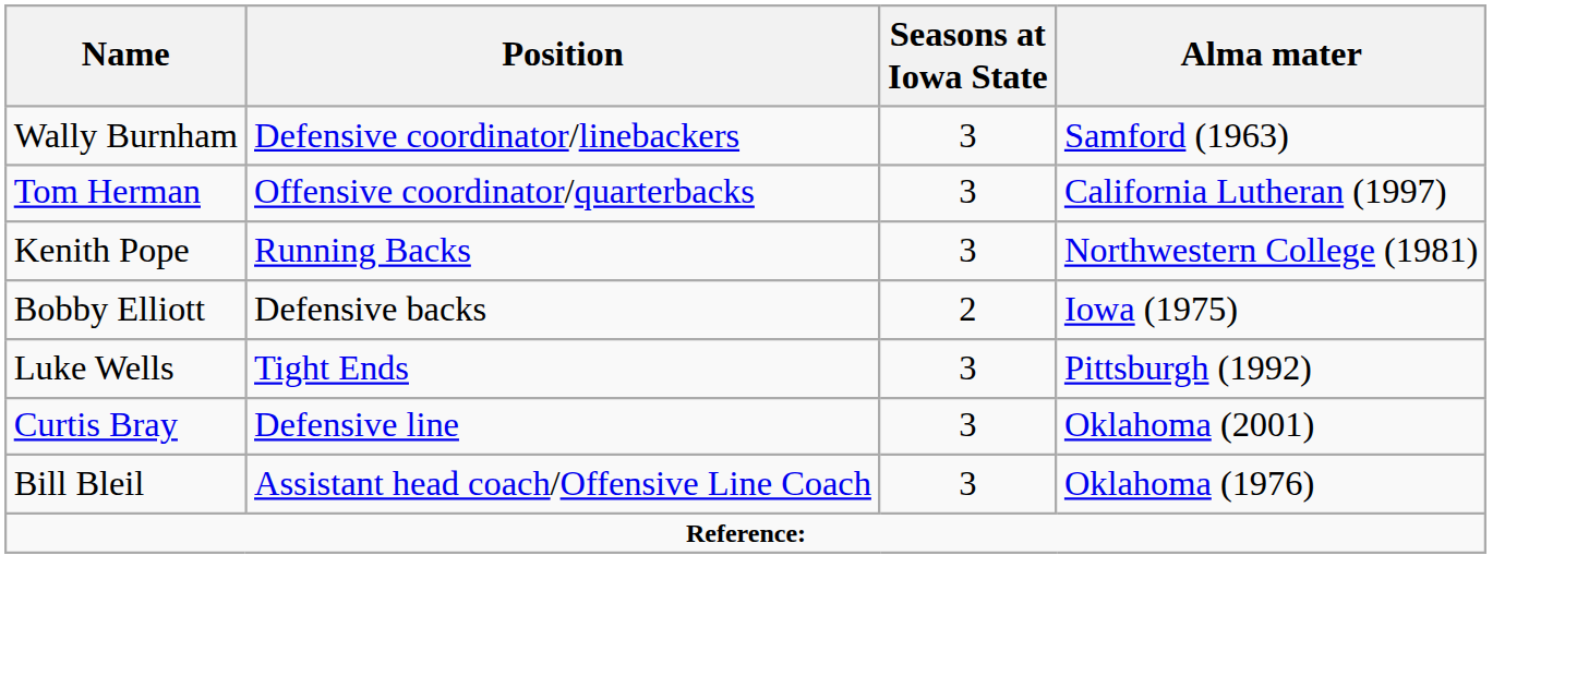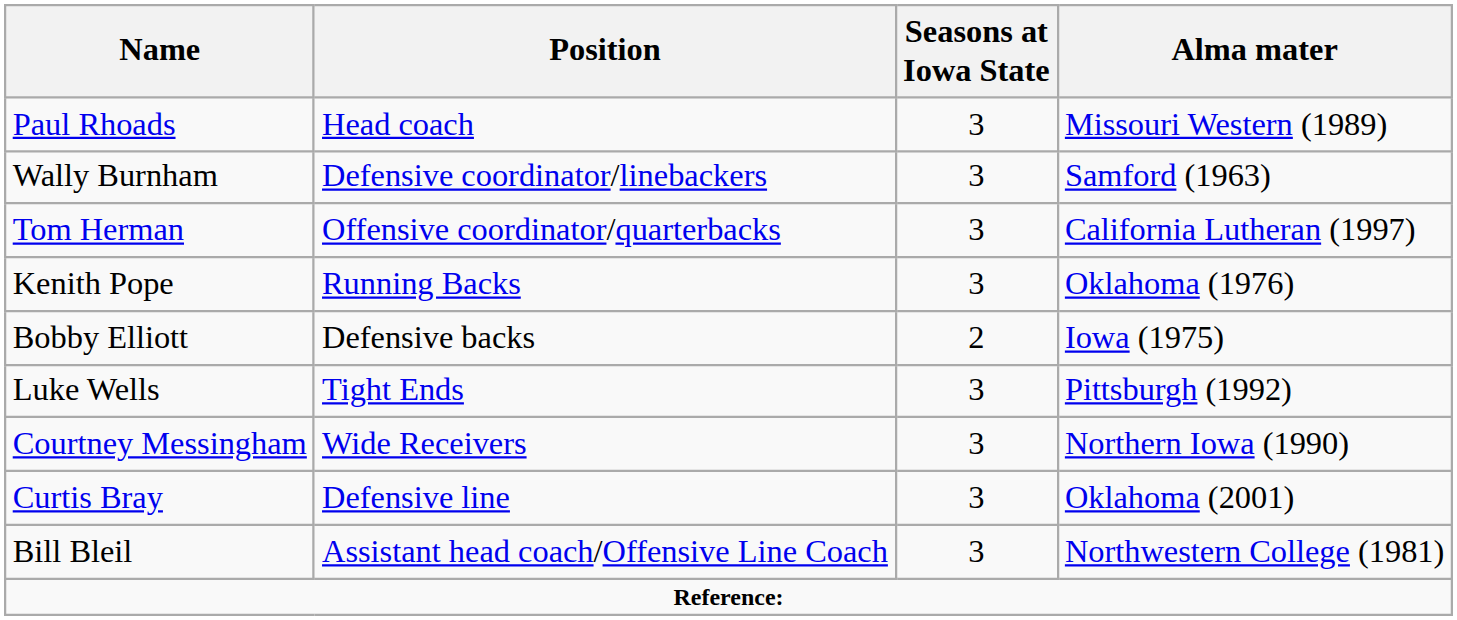+ row: Paul Rhoads | Head coach | 3 | Missouri Western (1989)
Kenith Pope | Alma mater: Northwestern College (1981) -> Oklahoma (1976)
+ row: Courtney Messingham | Wide Receivers | 3 | Northern Iowa (1990)
Bill Bleil | Alma mater: Oklahoma (1976) -> Northwestern College (1981)
